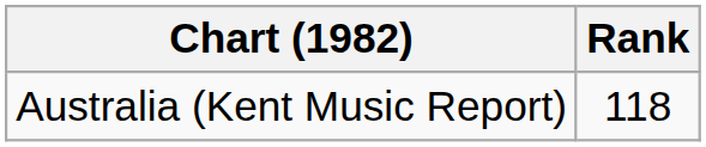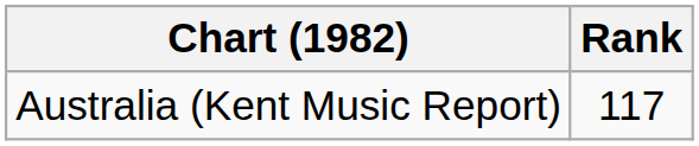Australia (Kent Music Report) | Rank: 118 -> 117
